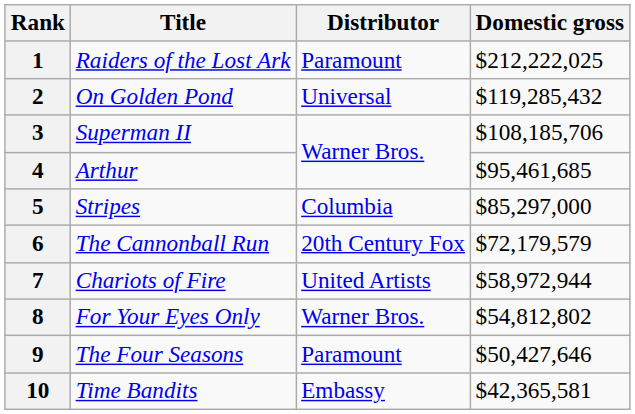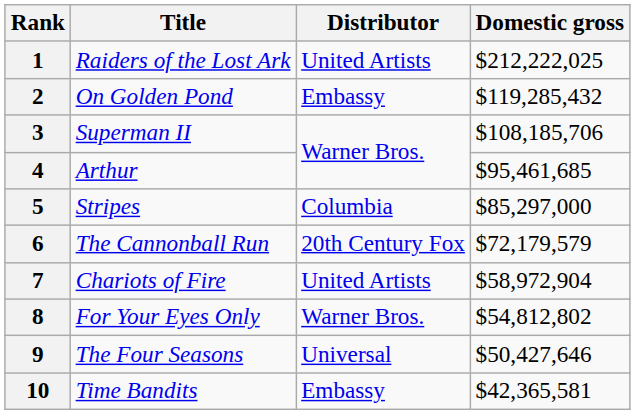1 | Distributor: Paramount -> United Artists
2 | Distributor: Universal -> Embassy
7 | Domestic gross: $58,972,944 -> $58,972,904
9 | Distributor: Paramount -> Universal
